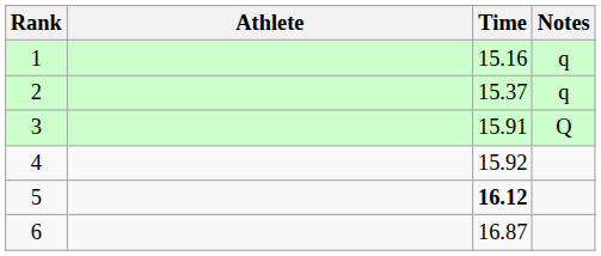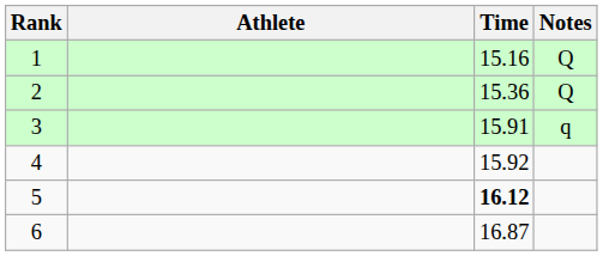1 | Notes: q -> Q
2 | Time: 15.37 -> 15.36
2 | Notes: q -> Q
3 | Notes: Q -> q
